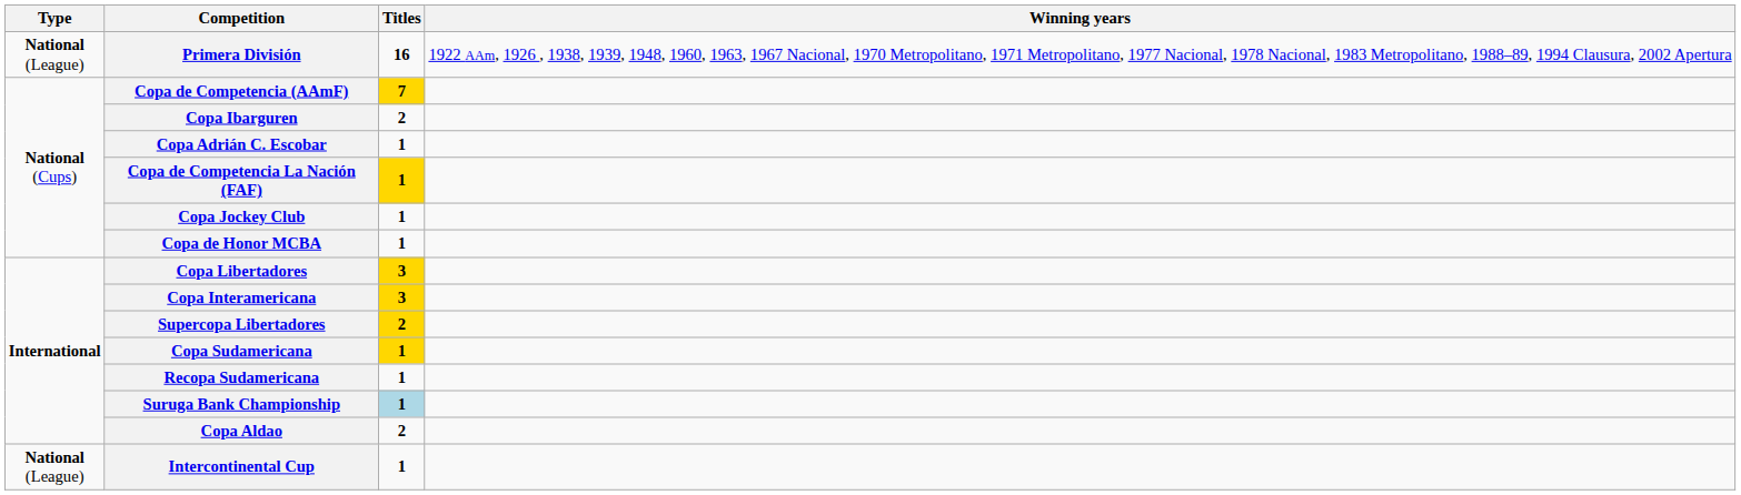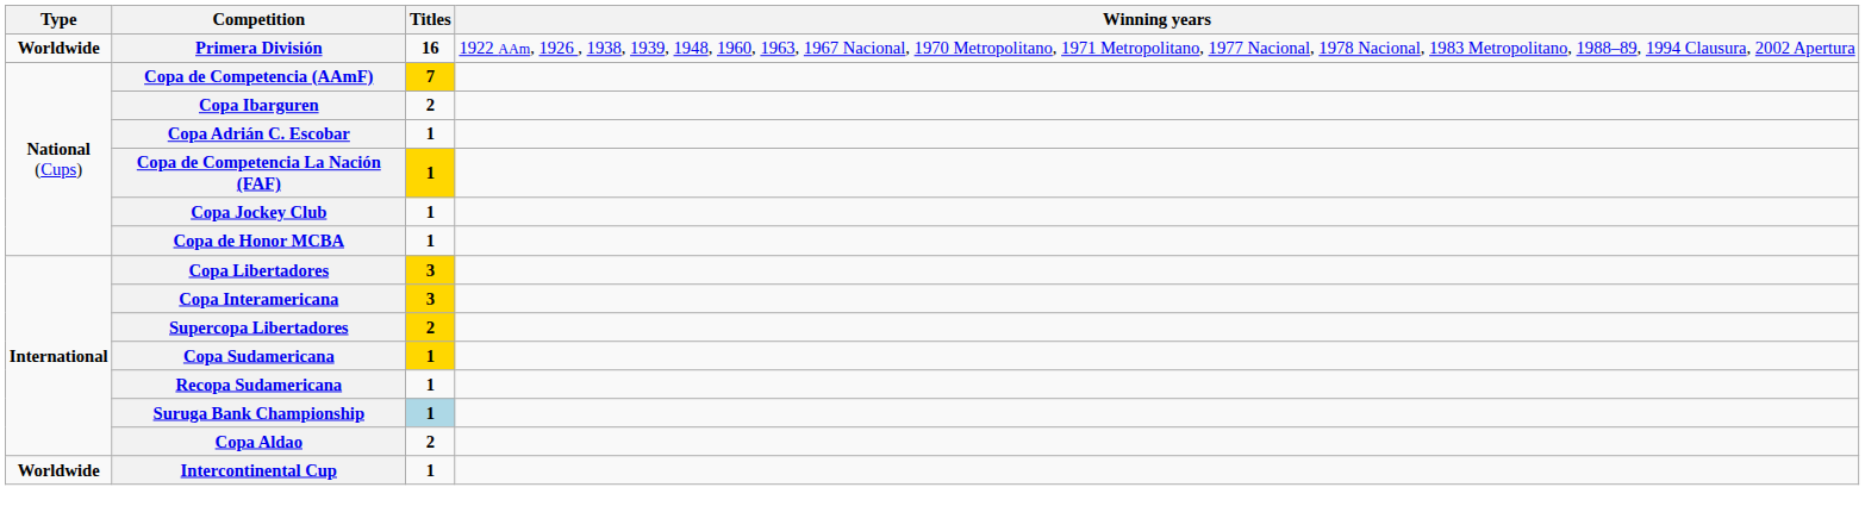Primera División | Type: National (League) -> Worldwide
Intercontinental Cup | Type: National (League) -> Worldwide
